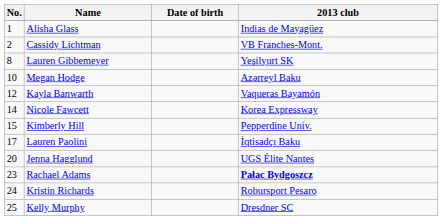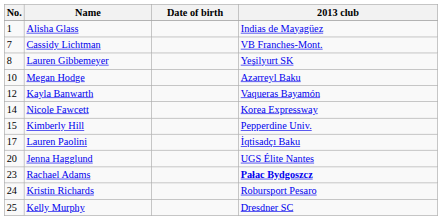Cassidy Lichtman | No.: 2 -> 7
